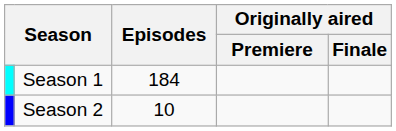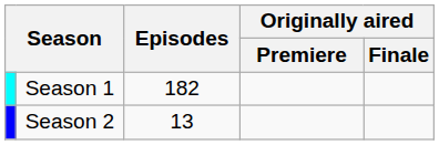Season 1 | Episodes: 184 -> 182
Season 2 | Episodes: 10 -> 13
